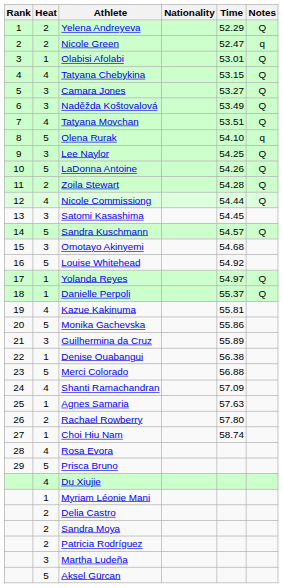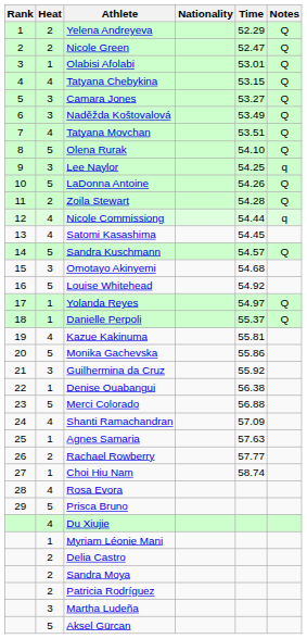Nicole Green | Notes: q -> Q
Olena Rurak | Notes: q -> Q
Lee Naylor | Notes: Q -> q
Nicole Commissiong | Notes: Q -> q
Satomi Kasashima | Heat: 3 -> 4
Guilhermina da Cruz | Time: 55.89 -> 55.92
Rachael Rowberry | Time: 57.80 -> 57.77
